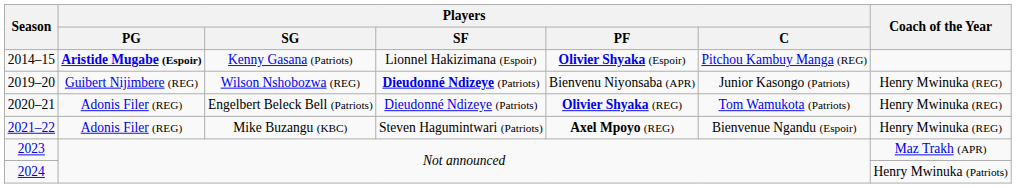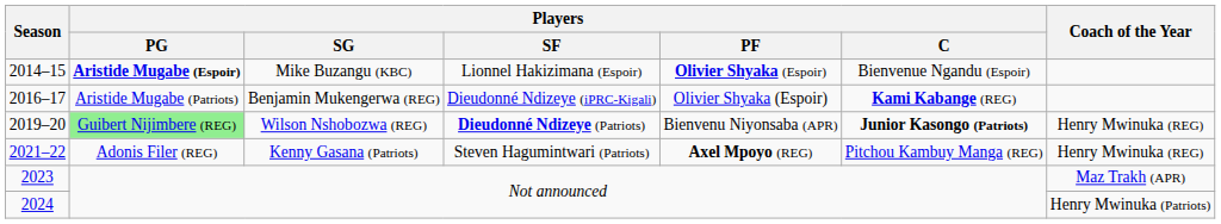2014–15 | Players / SG: Kenny Gasana (Patriots) -> Mike Buzangu (KBC)
2014–15 | Players / C: Pitchou Kambuy Manga (REG) -> Bienvenue Ngandu (Espoir)
+ row: 2016–17 | Aristide Mugabe (Patriots) | Benjamin Mukengerwa (REG) | Dieudonné Ndizeye (iPRC-Kigali) | Olivier Shyaka (Espoir) | Kami Kabange (REG)
2019–20 | Players / PG: no background -> lightgreen background
2019–20 | Players / C: normal -> bold
- row: 2020–21 | Adonis Filer (REG) | Engelbert Beleck Bell (Patriots) | Dieudonné Ndizeye (Patriots) | Olivier Shyaka (REG) | Tom Wamukota (Patriots) | Henry Mwinuka (REG)
2021–22 | Players / SG: Mike Buzangu (KBC) -> Kenny Gasana (Patriots)
2021–22 | Players / C: Bienvenue Ngandu (Espoir) -> Pitchou Kambuy Manga (REG)
